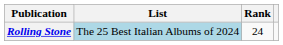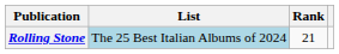Rolling Stone | Rank: 24 -> 21
